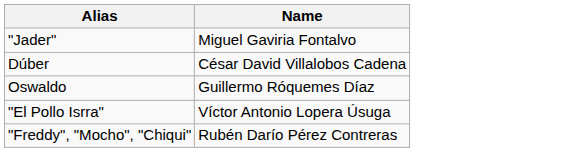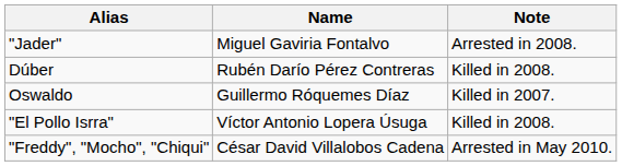+ column: Note | Arrested in 2008. | Killed in 2008. | Killed in 2007. | Killed in 2008. | Arrested in May 2010.
Dúber | Name: César David Villalobos Cadena -> Rubén Darío Pérez Contreras
"Freddy", "Mocho", "Chiqui" | Name: Rubén Darío Pérez Contreras -> César David Villalobos Cadena
